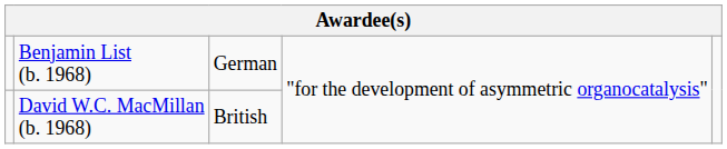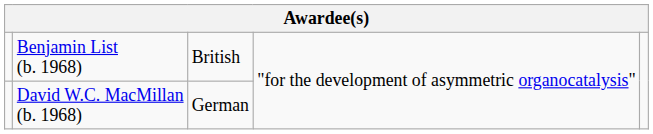Benjamin List (b. 1968) | column 3: German -> British
David W.C. MacMillan (b. 1968) | column 3: British -> German
